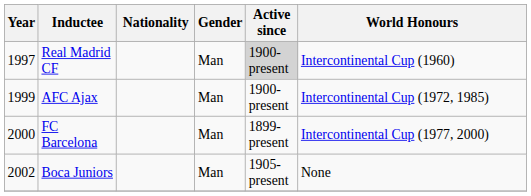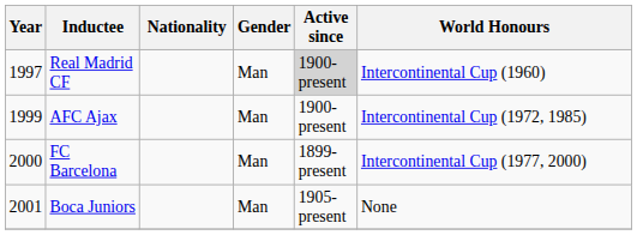Boca Juniors | Year: 2002 -> 2001
